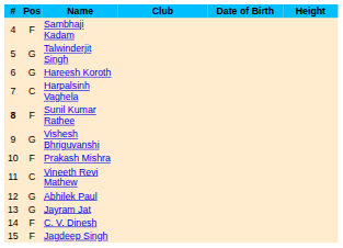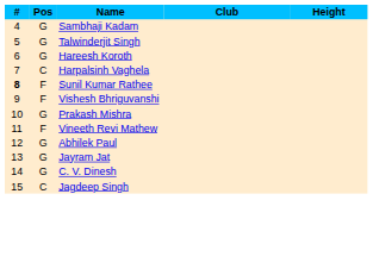- column: Date of Birth
Sambhaji Kadam | Pos: F -> G
Vishesh Bhriguvanshi | Pos: G -> F
Prakash Mishra | Pos: F -> G
Vineeth Revi Mathew | Pos: C -> F
C. V. Dinesh | Pos: F -> G
Jagdeep Singh | Pos: F -> C
